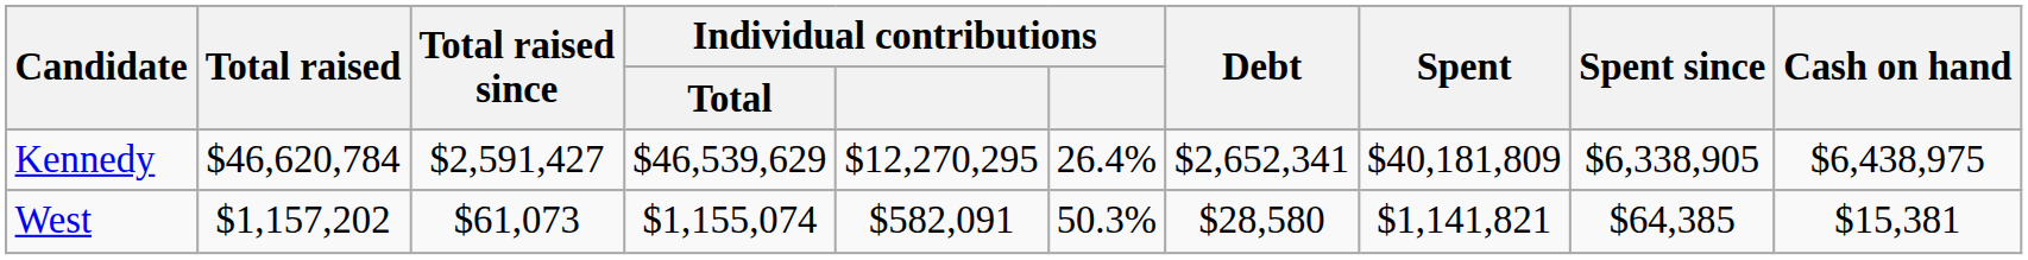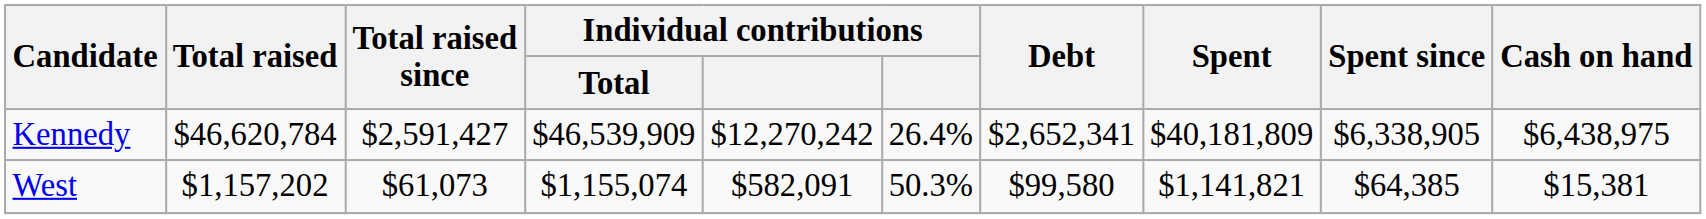Kennedy | Individual contributions / Total: $46,539,629 -> $46,539,909
Kennedy | column 5: $12,270,295 -> $12,270,242
West | Debt: $28,580 -> $99,580
